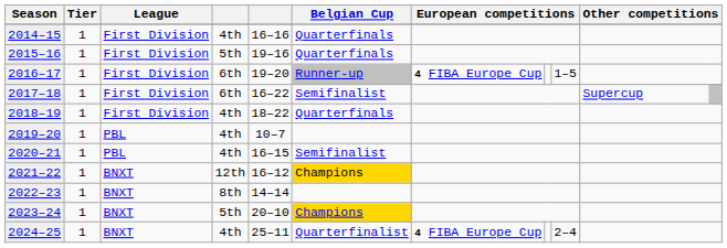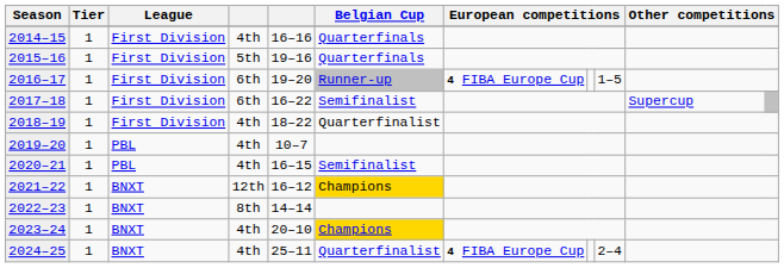2018–19 | Belgian Cup: Quarterfinals -> Quarterfinalist
2023–24 | column 4: 5th -> 4th
